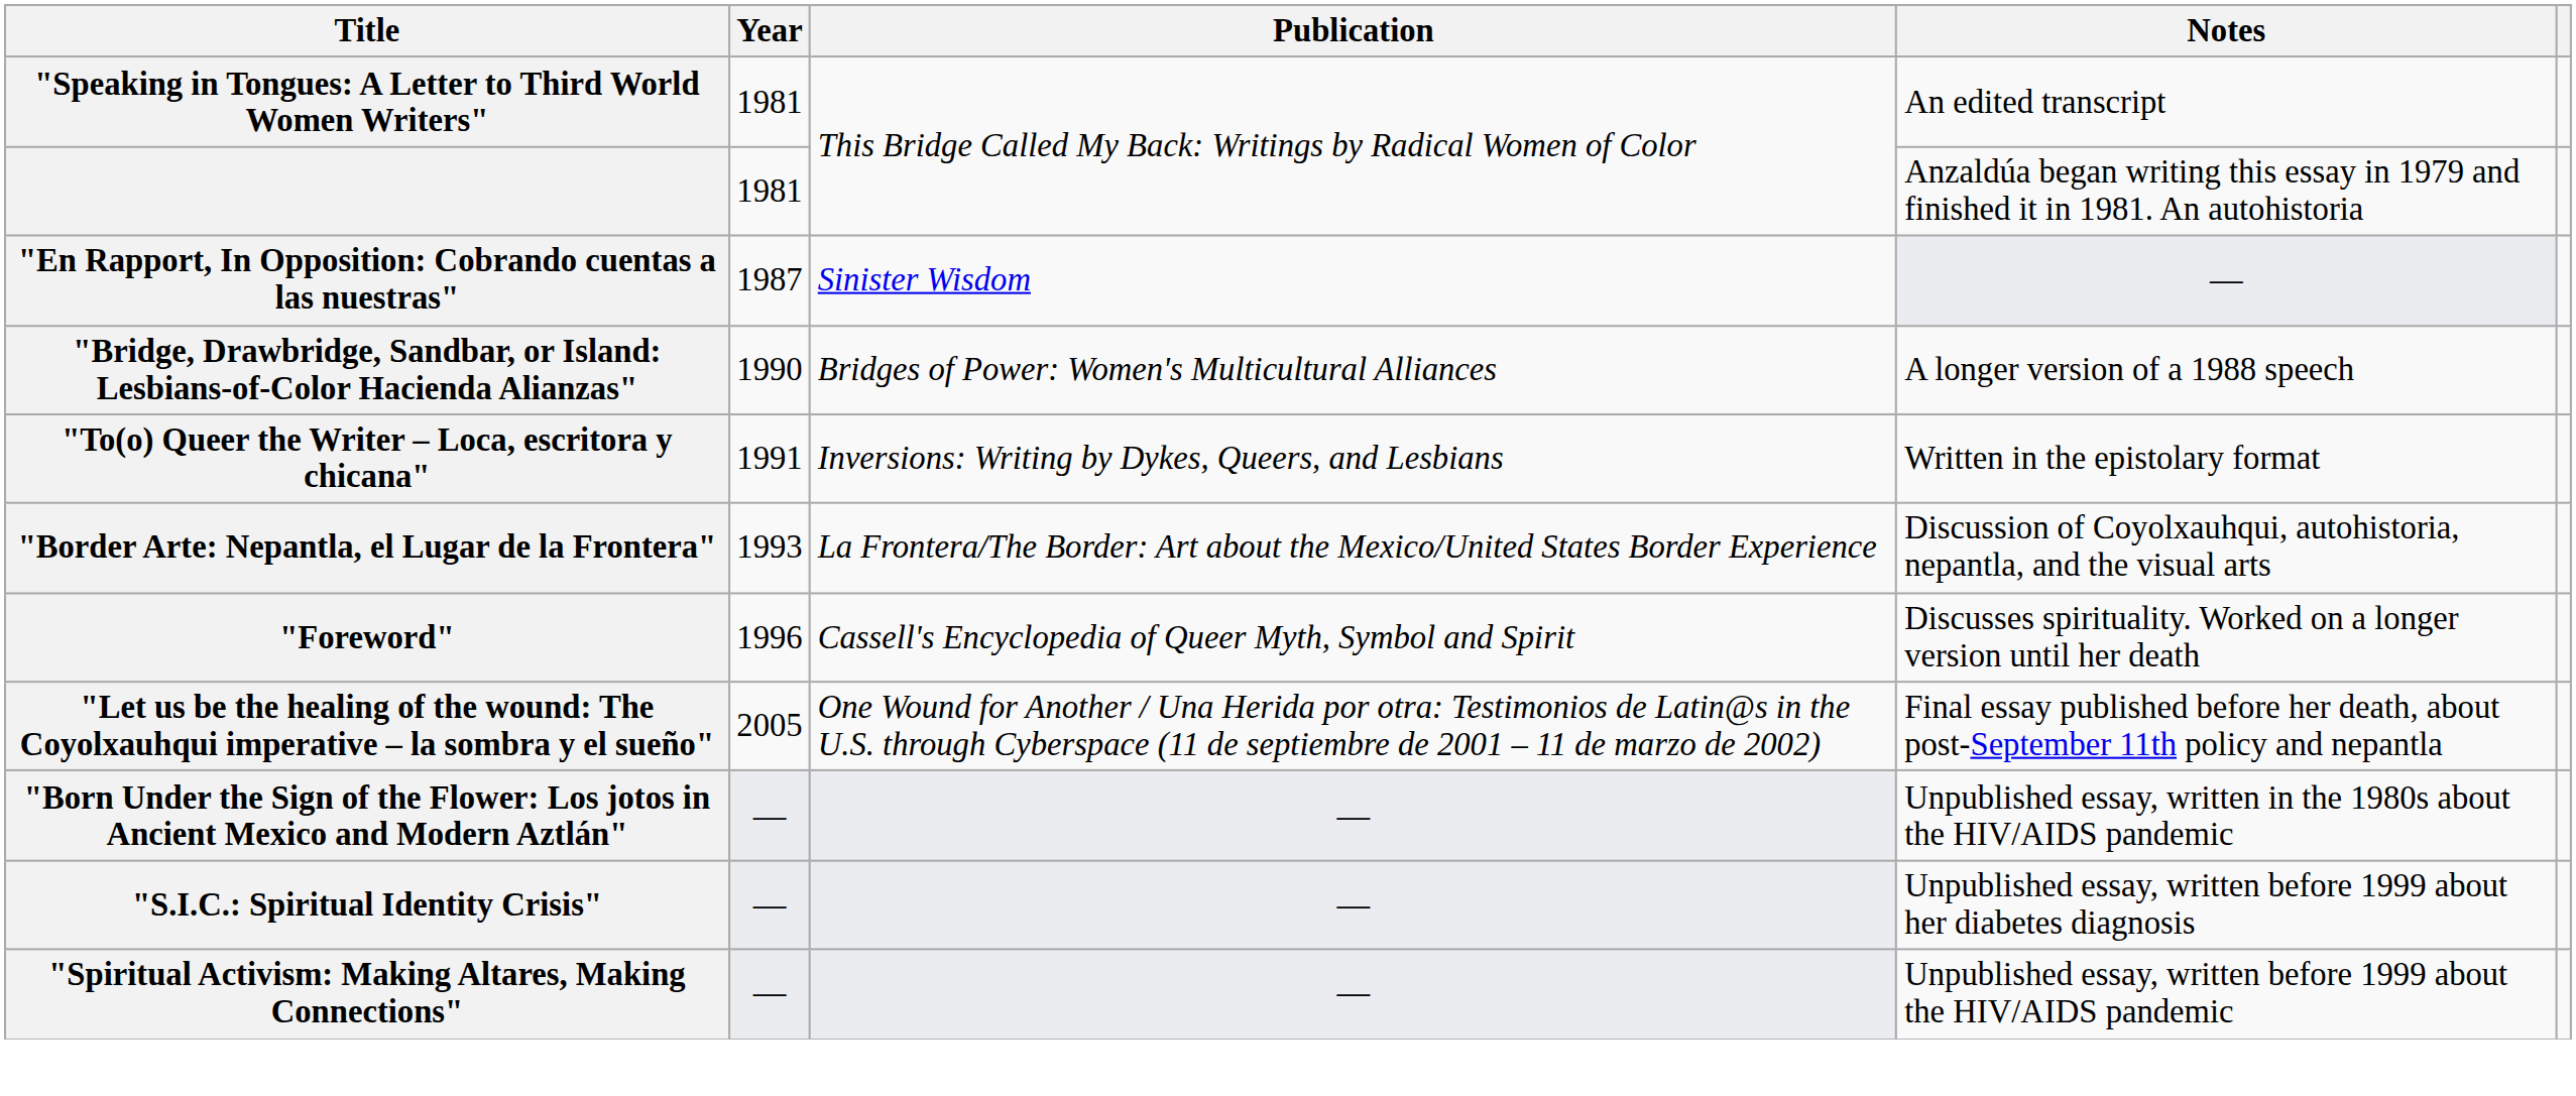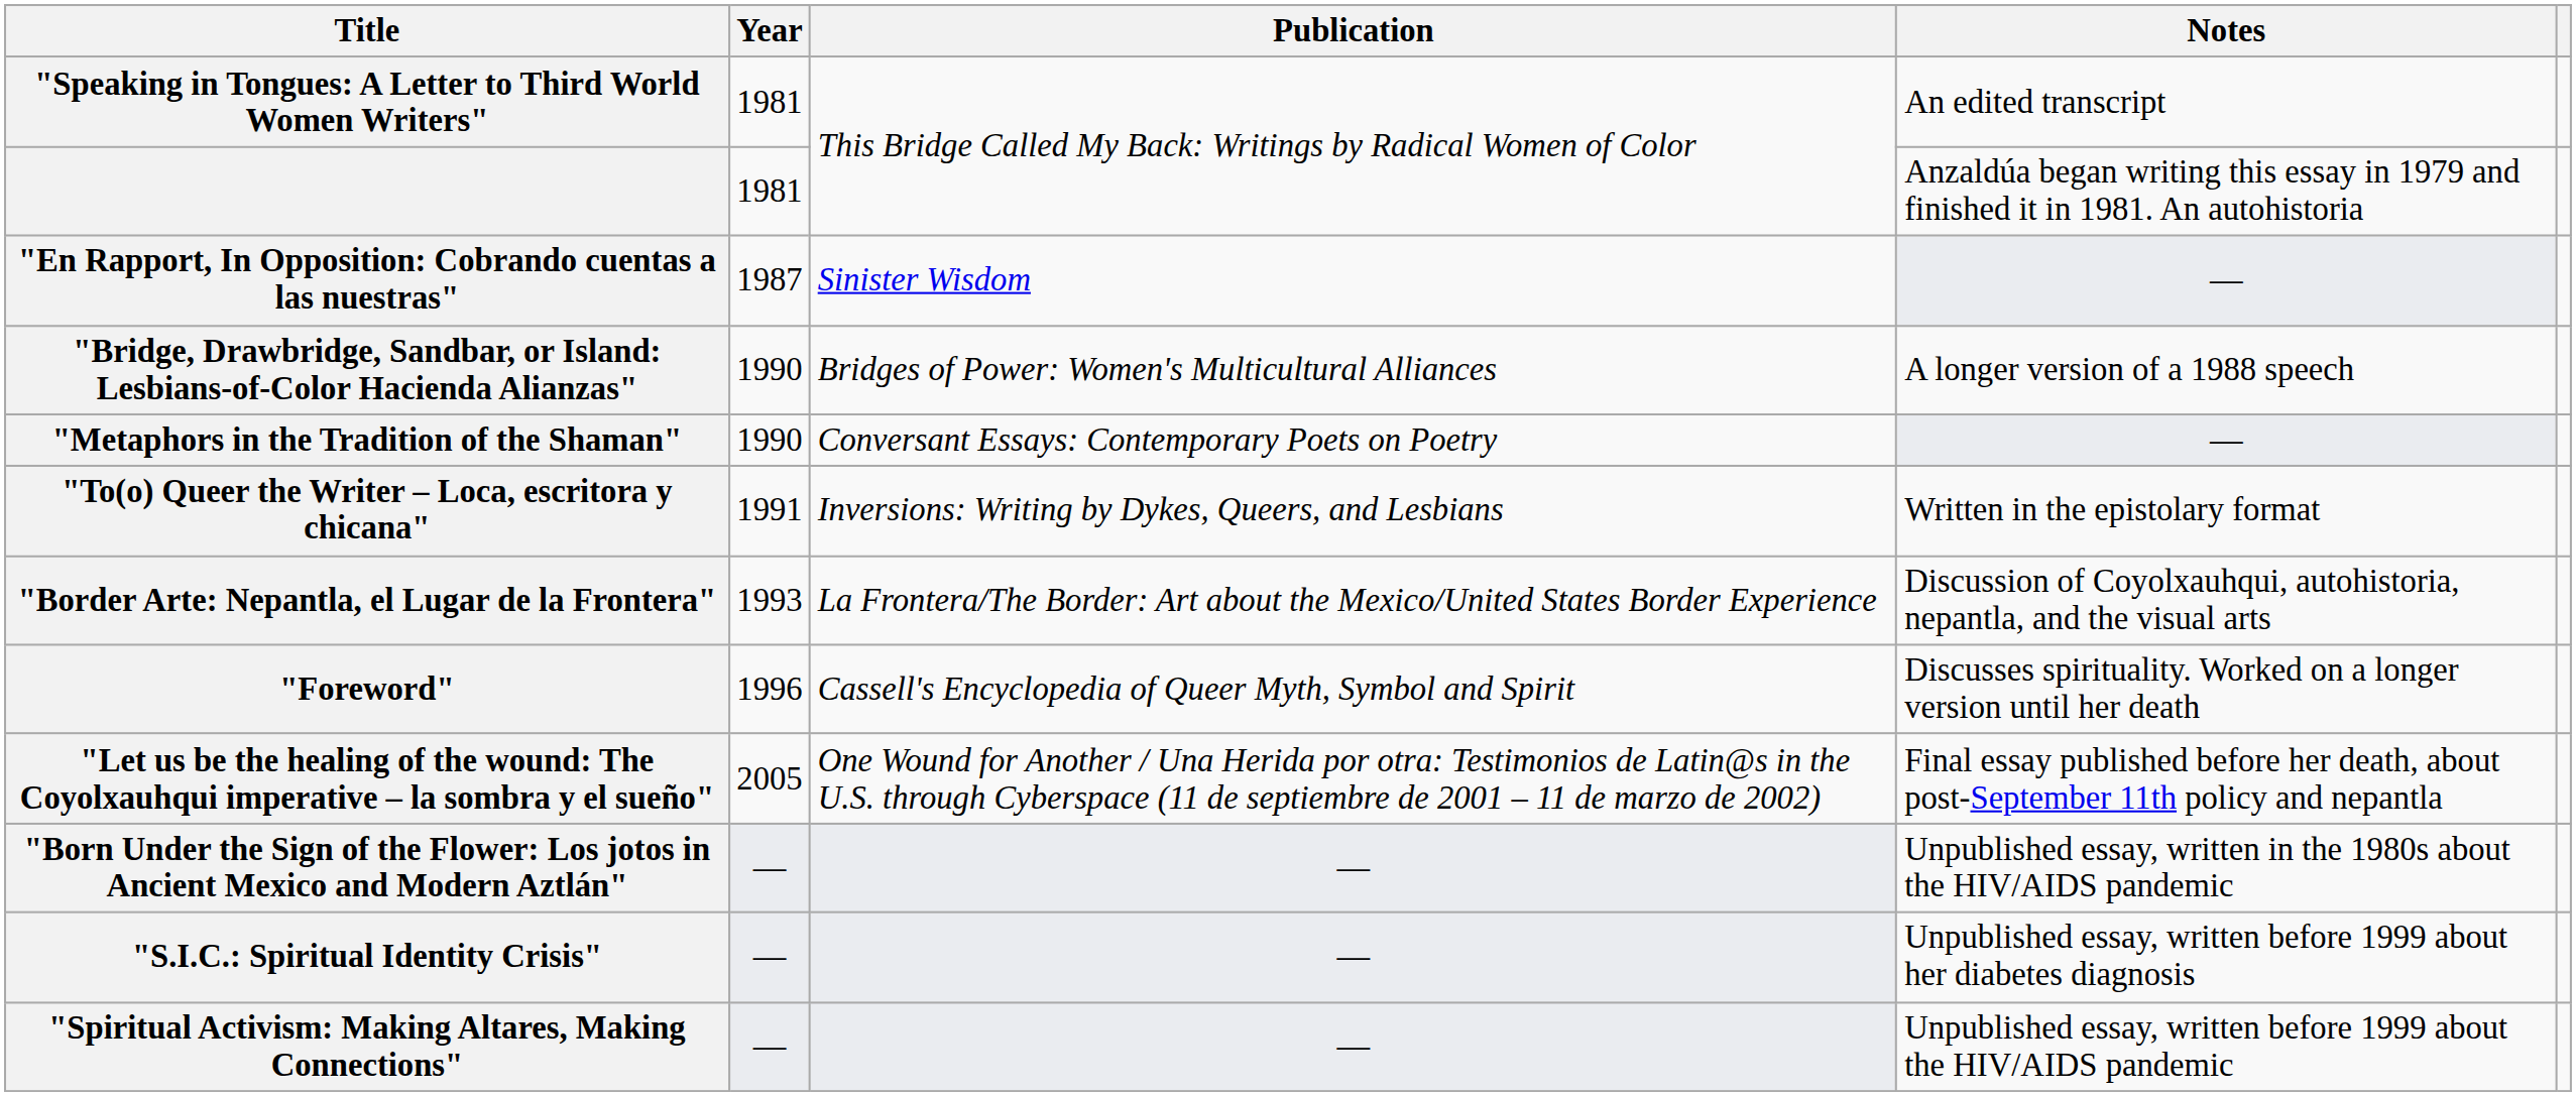+ row: "Metaphors in the Tradition of the Shaman" | 1990 | Conversant Essays: Contemporary Poets on Poetry | —
